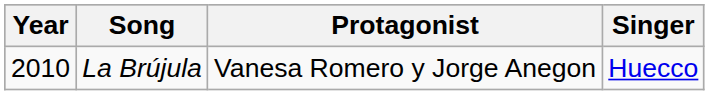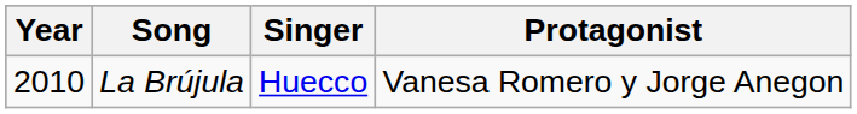columns swapped: Singer <-> Protagonist
